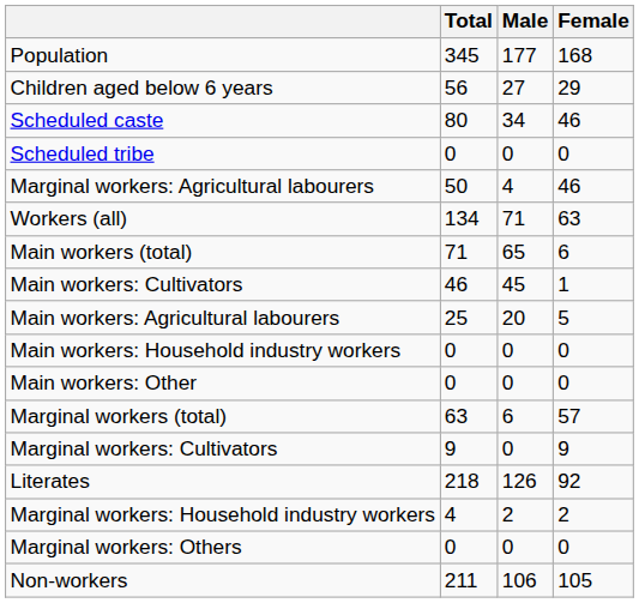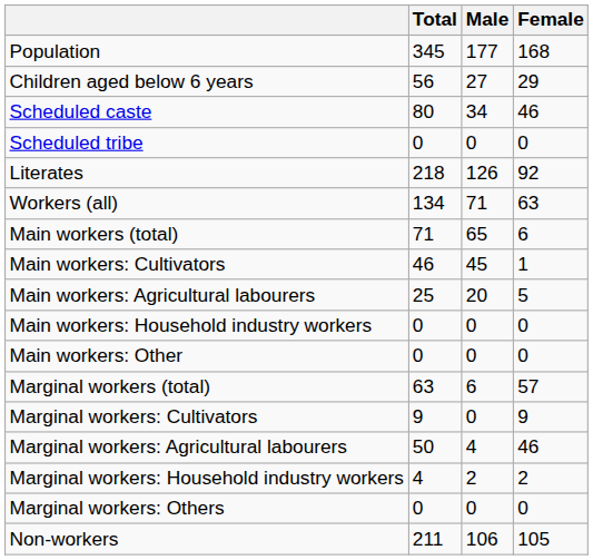rows swapped: Literates <-> Marginal workers: Agricultural labourers
